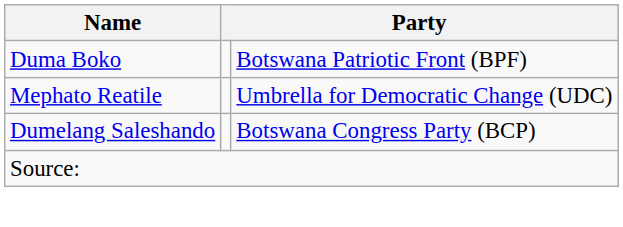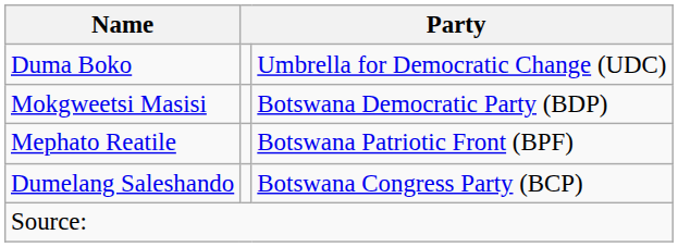Duma Boko | column 3: Botswana Patriotic Front (BPF) -> Umbrella for Democratic Change (UDC)
+ row: Mokgweetsi Masisi | Botswana Democratic Party (BDP)
Mephato Reatile | column 3: Umbrella for Democratic Change (UDC) -> Botswana Patriotic Front (BPF)
